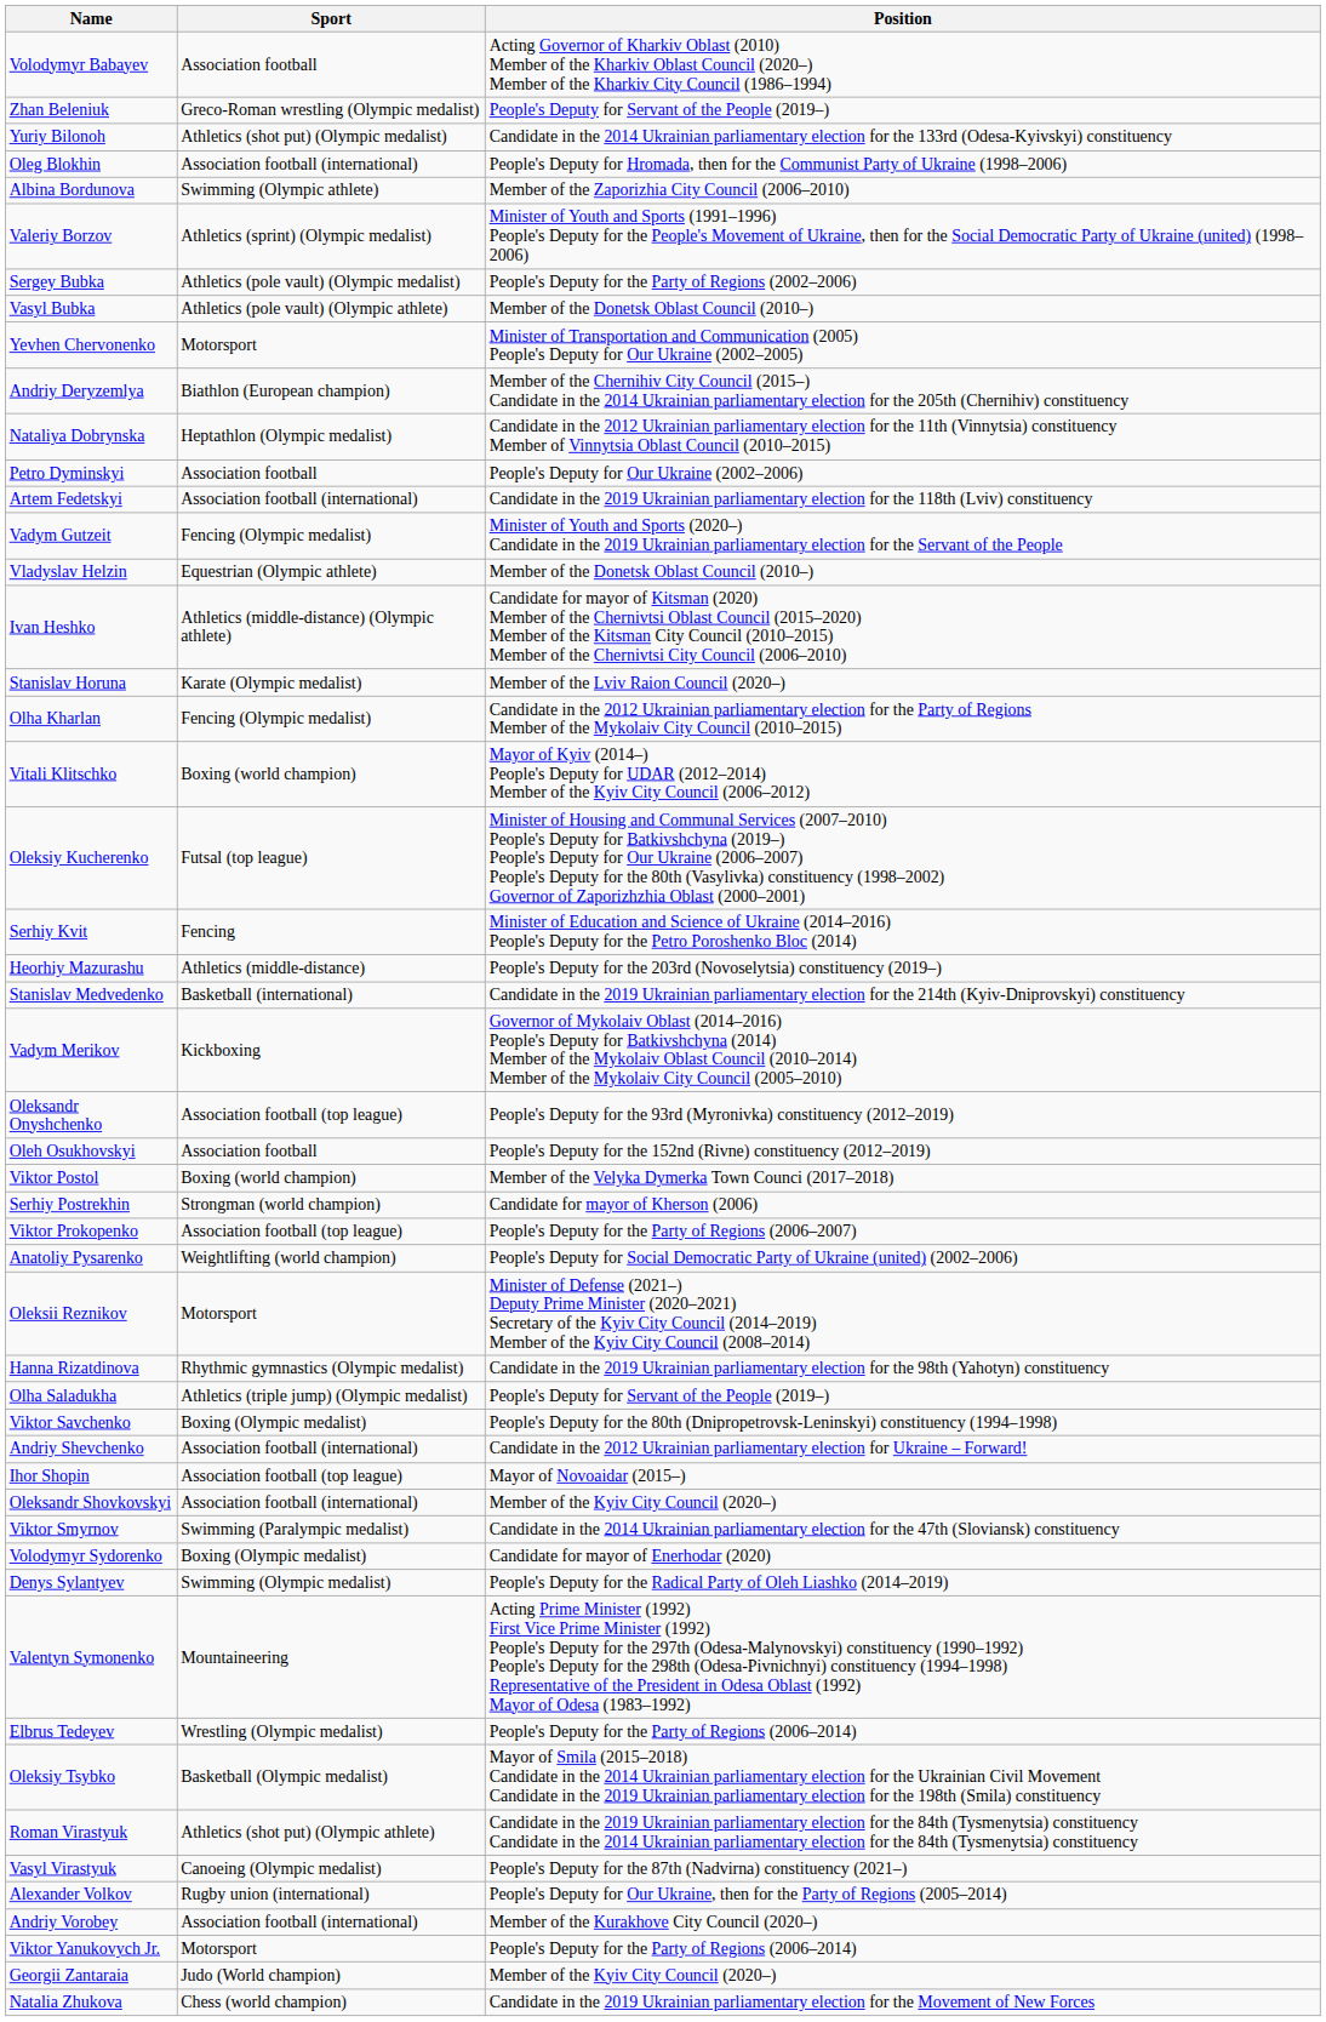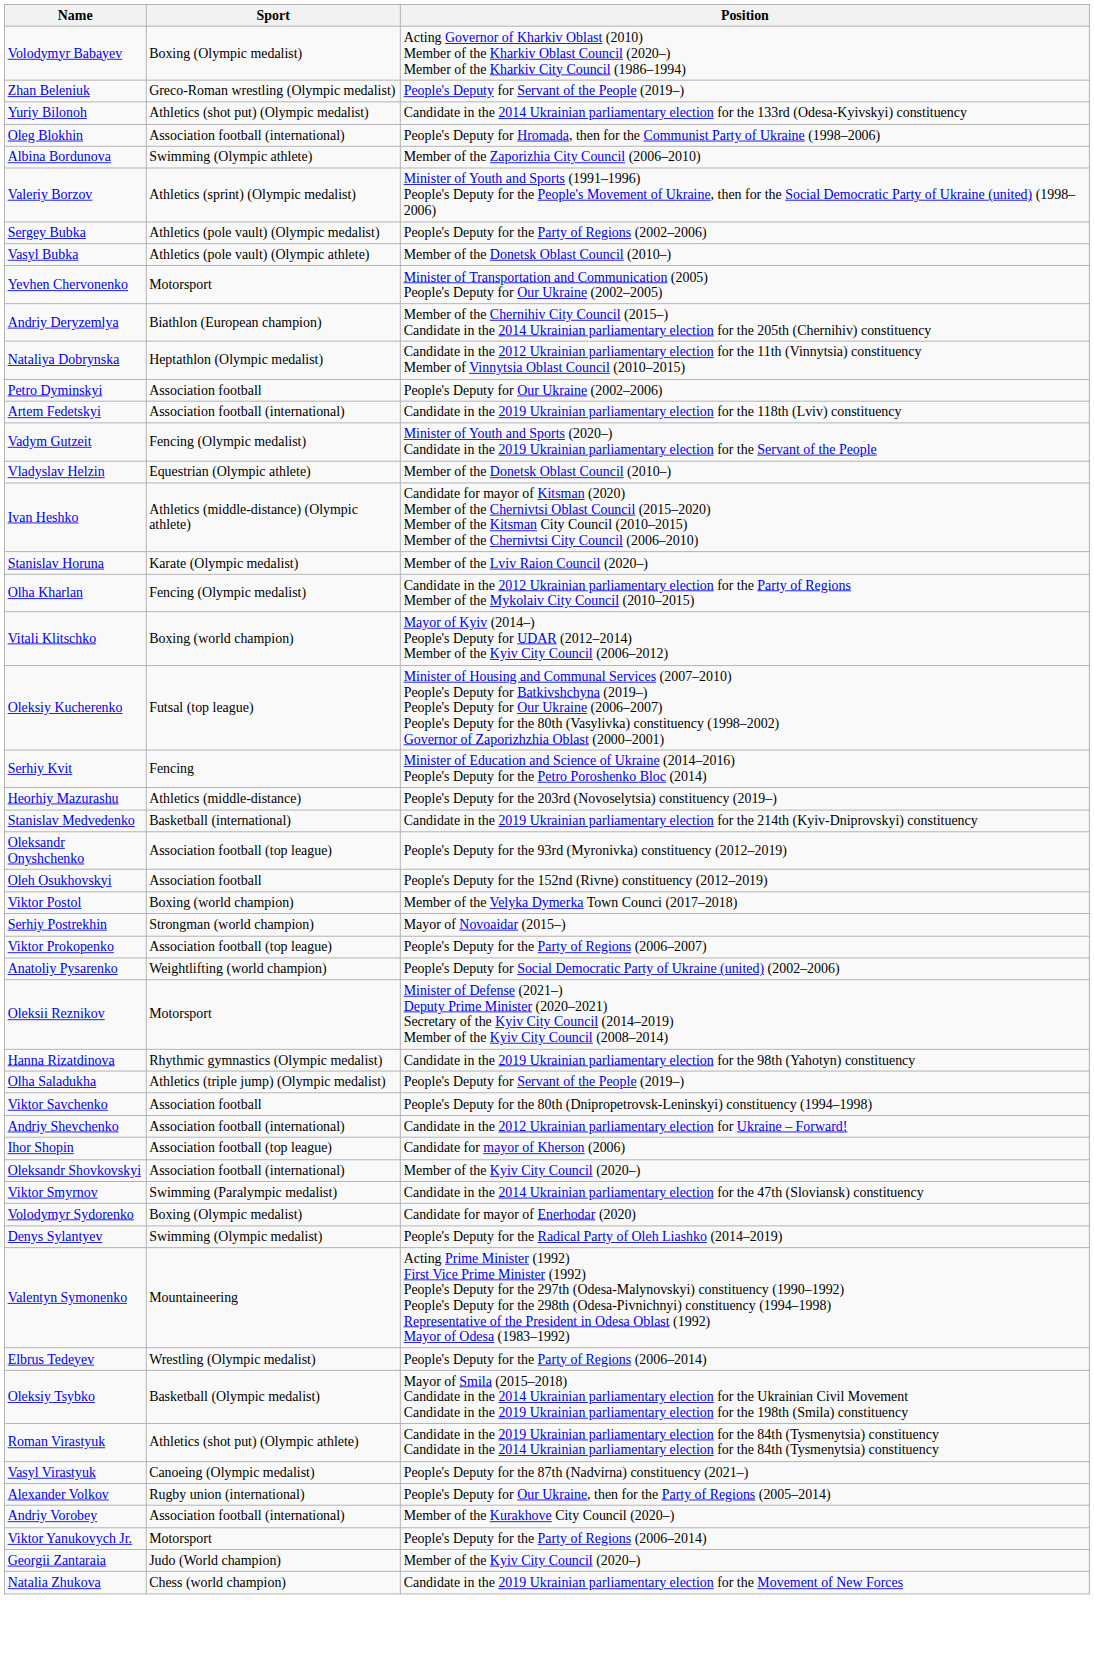Volodymyr Babayev | Sport: Association football -> Boxing (Olympic medalist)
- row: Vadym Merikov | Kickboxing | Governor of Mykolaiv Oblast (2014–2016) People's Deputy for Batkivshchyna (2014) Member of the Mykolaiv Oblast Council (2010–2014) Member of the Mykolaiv City Council (2005–2010)
Serhiy Postrekhin | Position: Candidate for mayor of Kherson (2006) -> Mayor of Novoaidar (2015–)
Viktor Savchenko | Sport: Boxing (Olympic medalist) -> Association football
Ihor Shopin | Position: Mayor of Novoaidar (2015–) -> Candidate for mayor of Kherson (2006)
